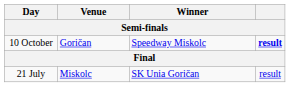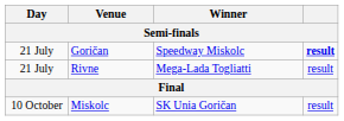Goričan | Day: 10 October -> 21 July
+ row: 21 July | Rivne | Mega-Lada Togliatti | result
Miskolc | Day: 21 July -> 10 October
